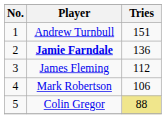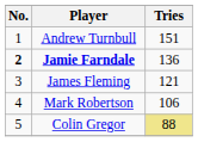Jamie Farndale | No.: normal -> bold
James Fleming | Tries: 112 -> 121
